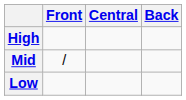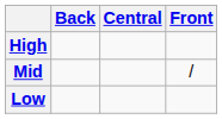columns swapped: Front <-> Back
